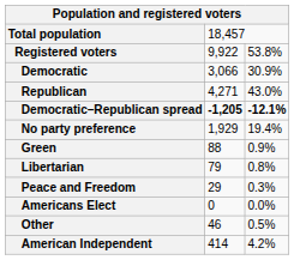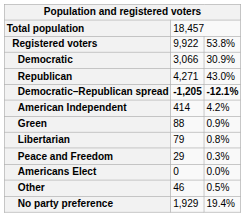rows swapped: American Independent <-> No party preference
